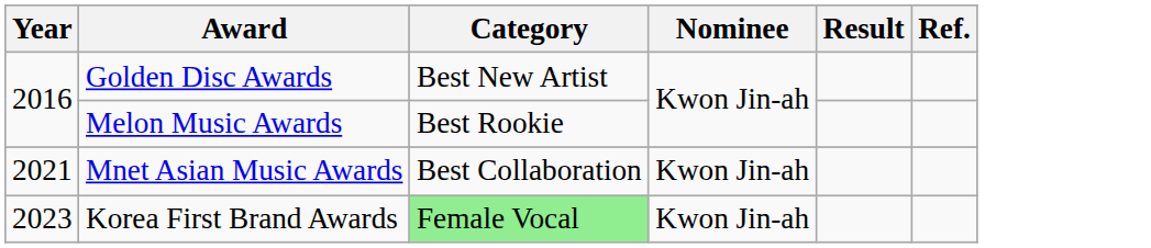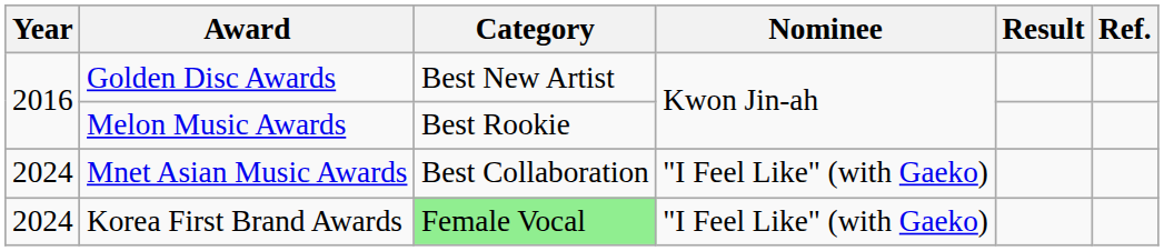Mnet Asian Music Awards | Year: 2021 -> 2024
Mnet Asian Music Awards | Nominee: Kwon Jin-ah -> "I Feel Like" (with Gaeko)
Korea First Brand Awards | Year: 2023 -> 2024
Korea First Brand Awards | Nominee: Kwon Jin-ah -> "I Feel Like" (with Gaeko)
